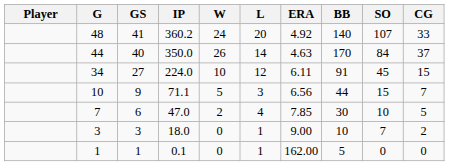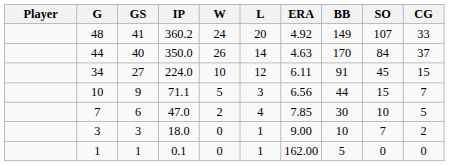48 | BB: 140 -> 149
